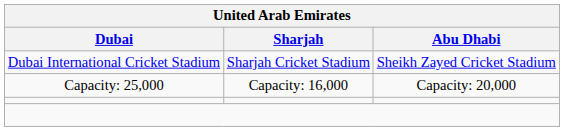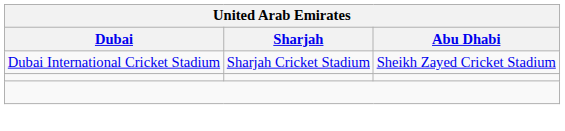- row: Capacity: 25,000 | Capacity: 16,000 | Capacity: 20,000
